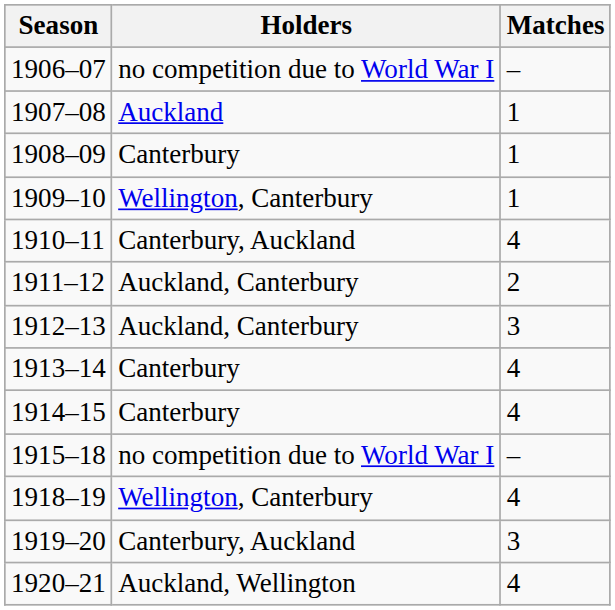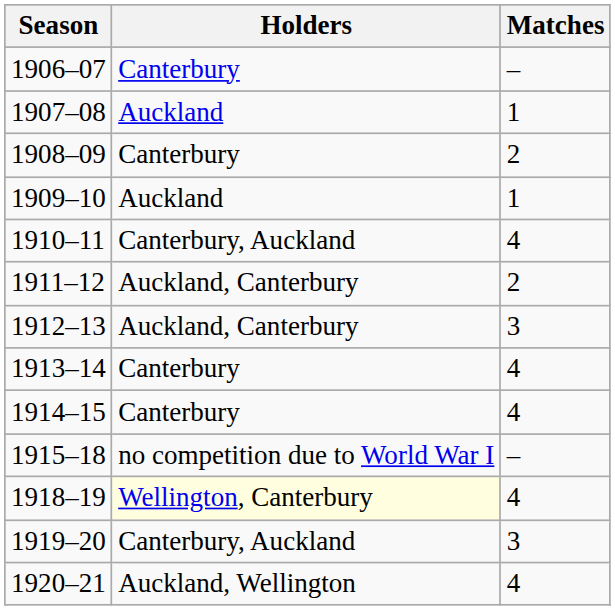1906–07 | Holders: no competition due to World War I -> Canterbury
1908–09 | Matches: 1 -> 2
1909–10 | Holders: Wellington, Canterbury -> Auckland
1918–19 | Holders: no background -> lightyellow background
